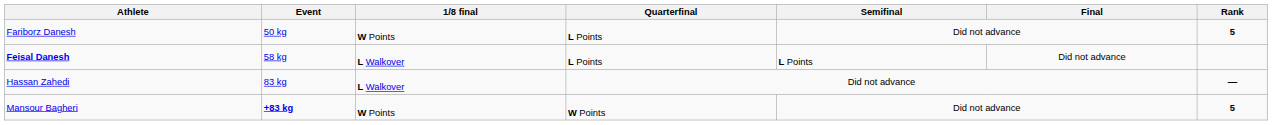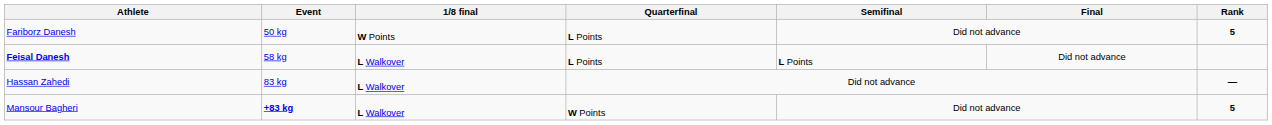Mansour Bagheri | 1/8 final: W Points -> L Walkover
